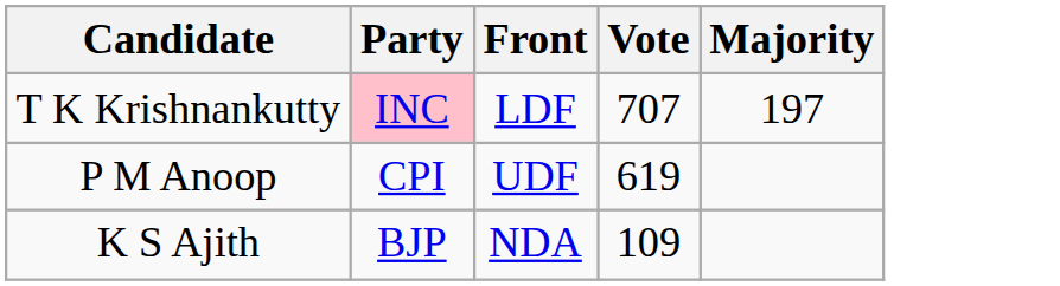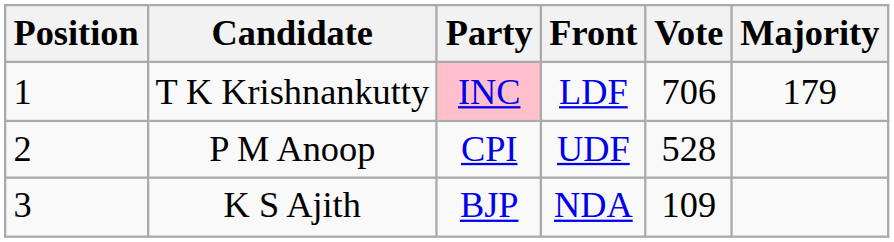+ column: Position | 1 | 2 | 3
T K Krishnankutty | Vote: 707 -> 706
T K Krishnankutty | Majority: 197 -> 179
P M Anoop | Vote: 619 -> 528
